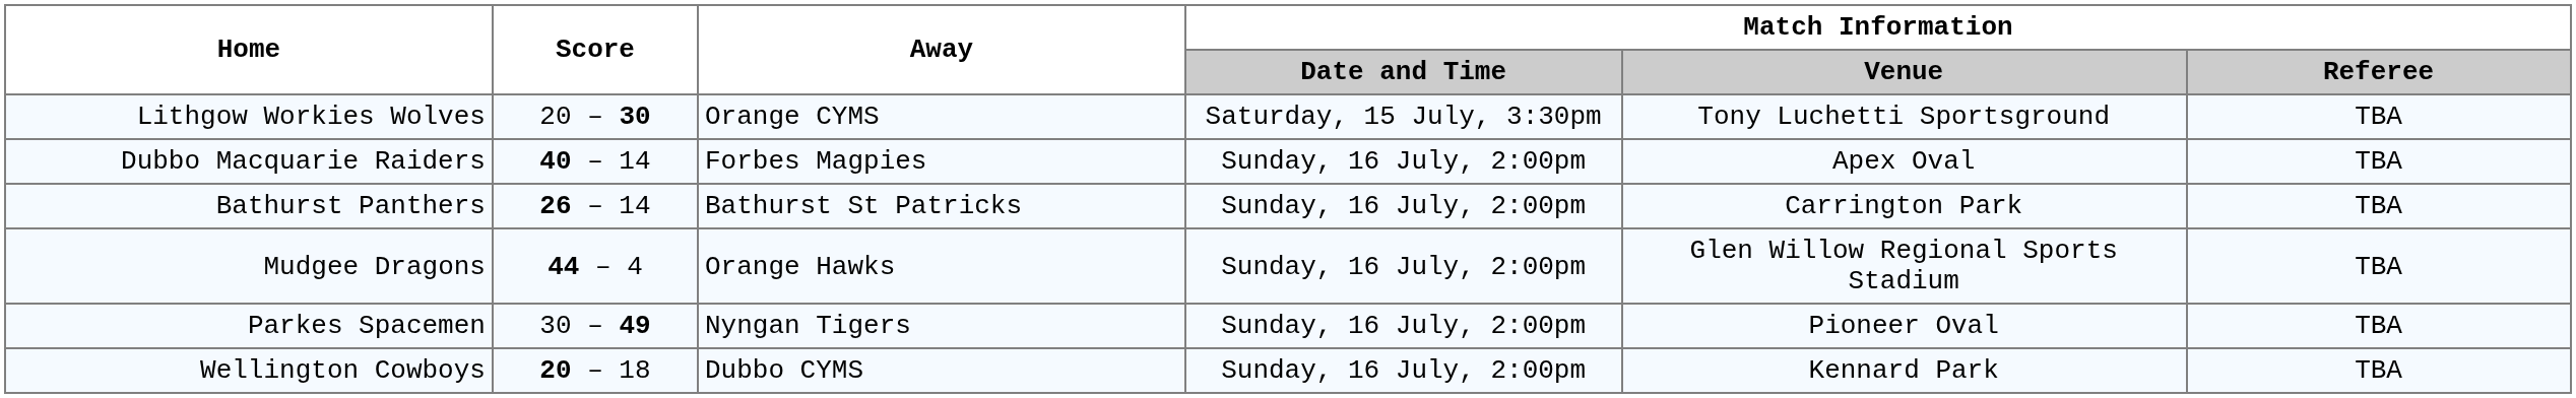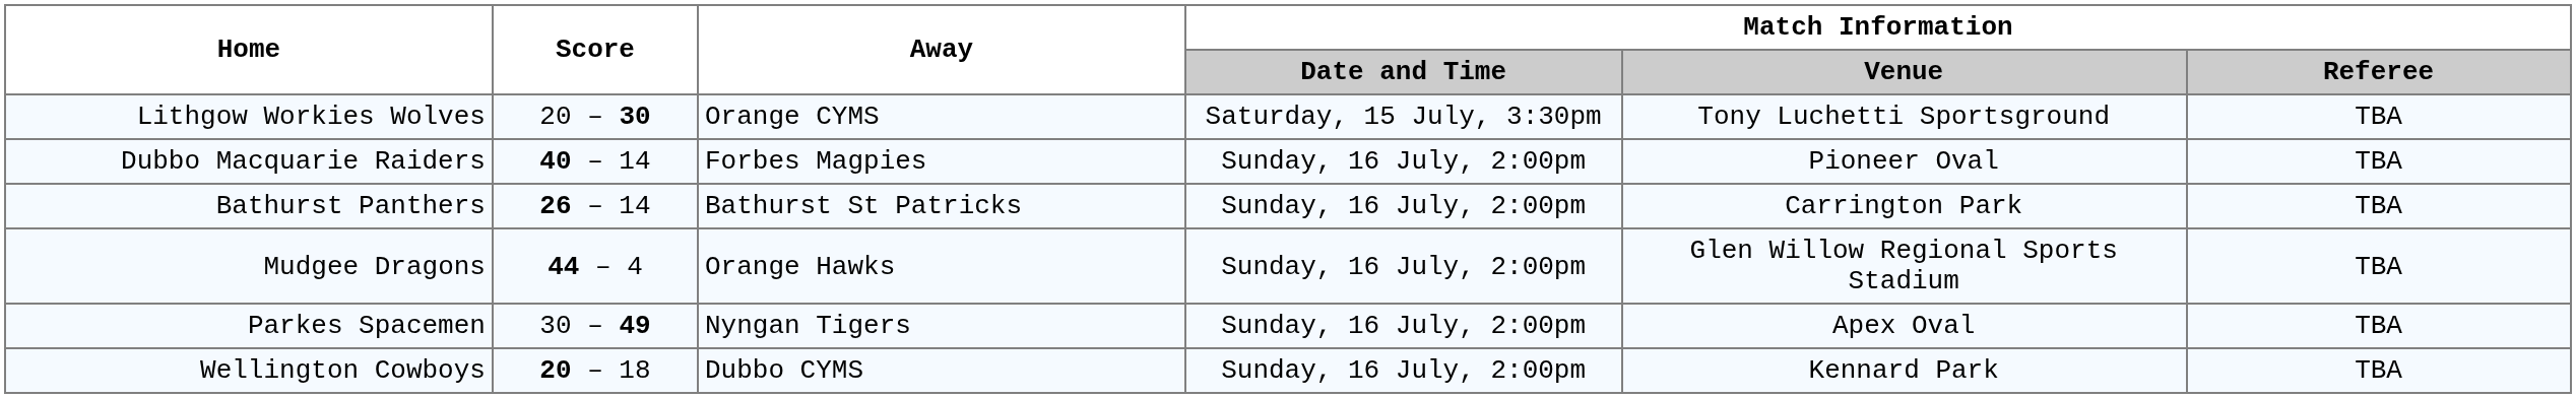Dubbo Macquarie Raiders | Match Information / Venue: Apex Oval -> Pioneer Oval
Parkes Spacemen | Match Information / Venue: Pioneer Oval -> Apex Oval
